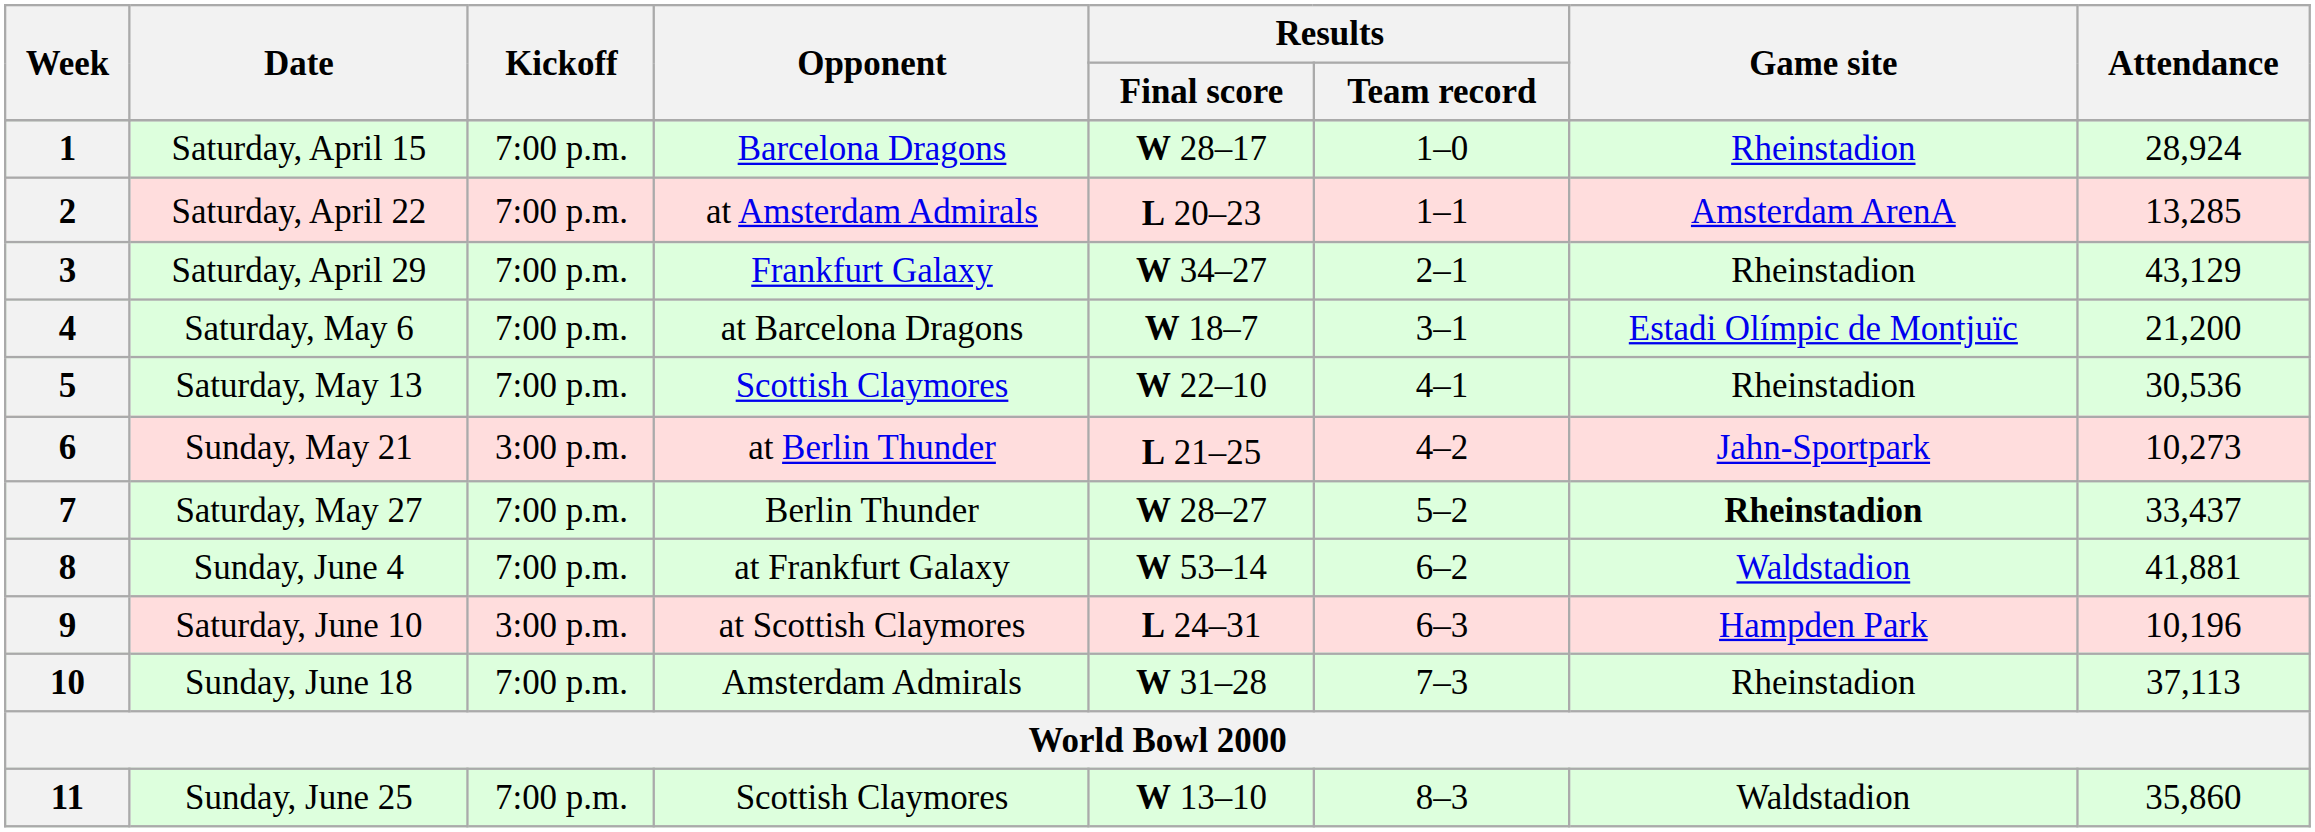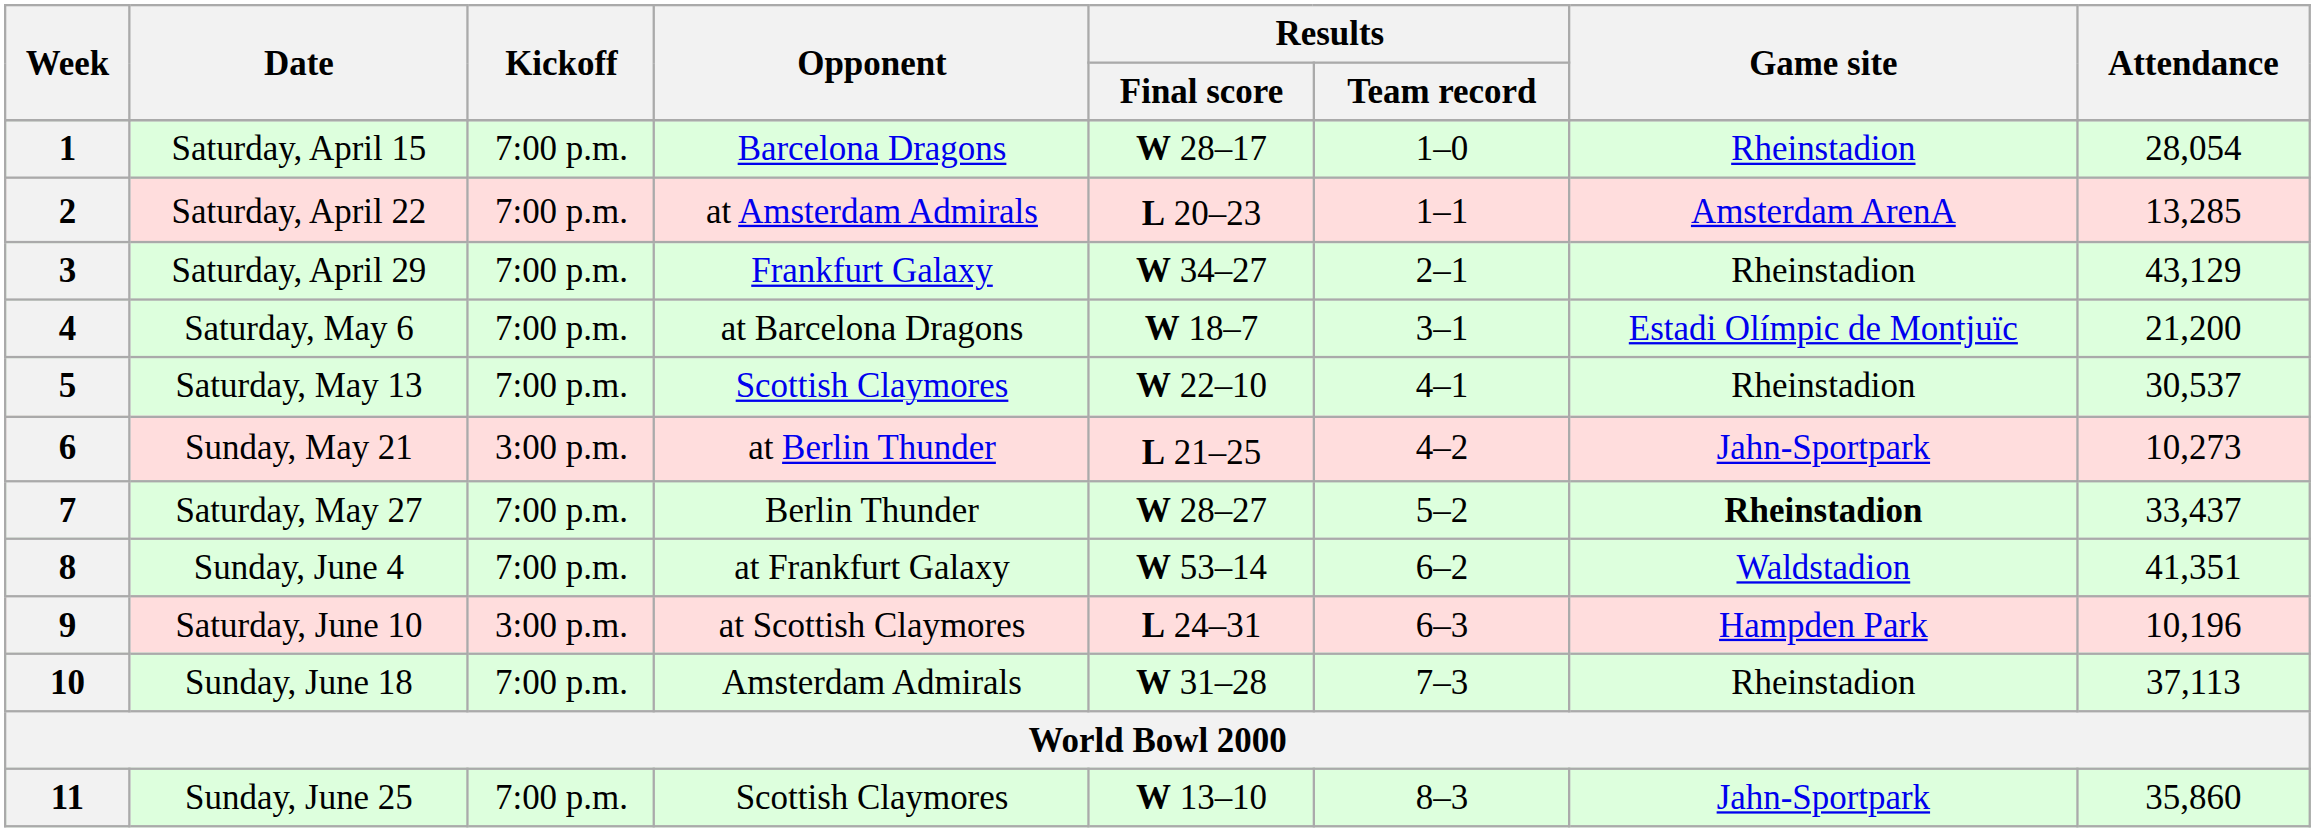1 | Attendance: 28,924 -> 28,054
5 | Attendance: 30,536 -> 30,537
8 | Attendance: 41,881 -> 41,351
11 | Game site: Waldstadion -> Jahn-Sportpark
